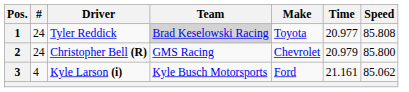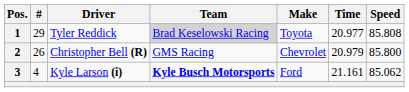1 | #: 24 -> 29
2 | #: 24 -> 26
3 | Team: normal -> bold
